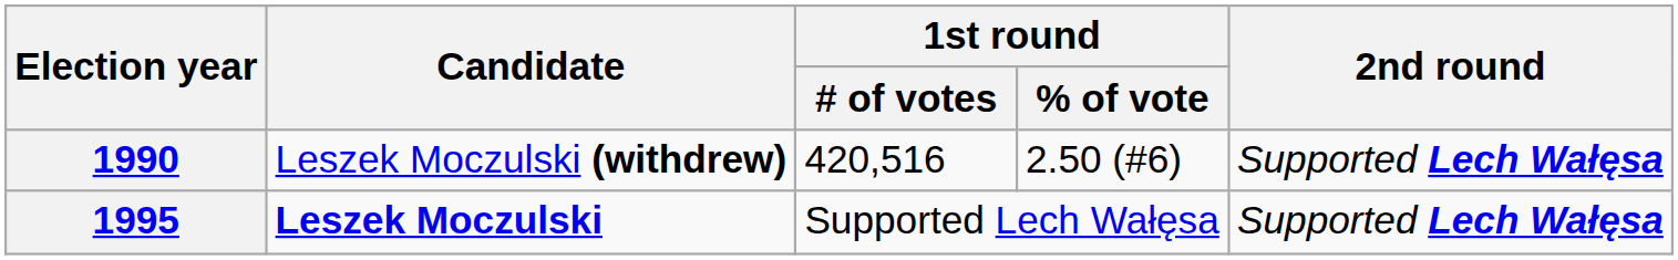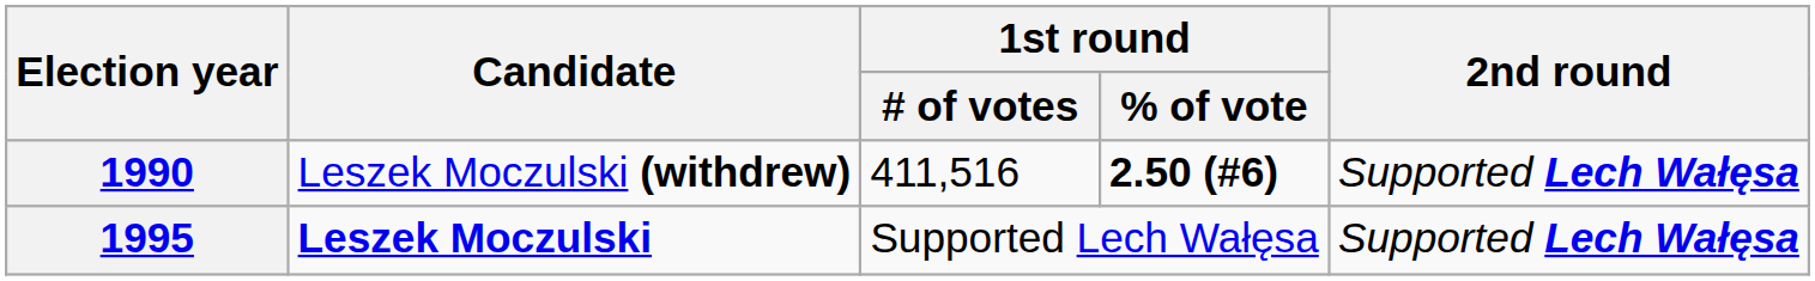1990 | 1st round / # of votes: 420,516 -> 411,516
1990 | 1st round / % of vote: normal -> bold
